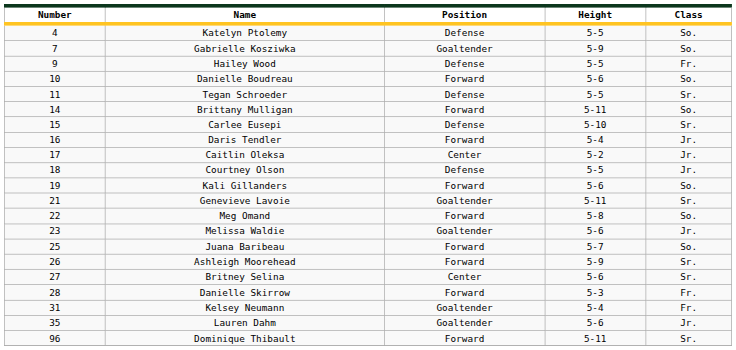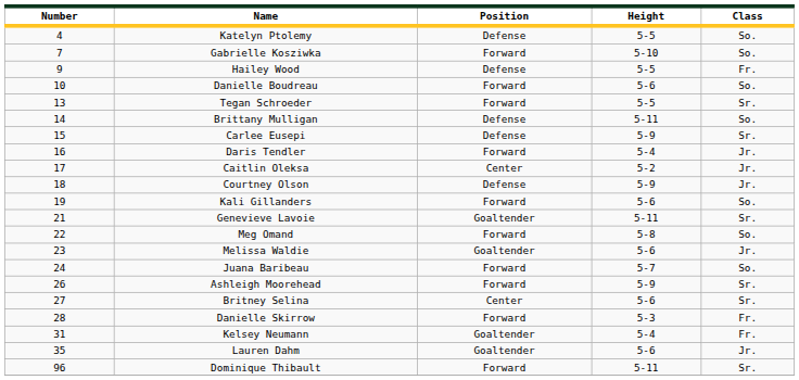Gabrielle Kosziwka | Position: Goaltender -> Forward
Gabrielle Kosziwka | Height: 5-9 -> 5-10
Tegan Schroeder | Number: 11 -> 13
Tegan Schroeder | Position: Defense -> Forward
Brittany Mulligan | Position: Forward -> Defense
Carlee Eusepi | Height: 5-10 -> 5-9
Courtney Olson | Height: 5-5 -> 5-9
Juana Baribeau | Number: 25 -> 24
